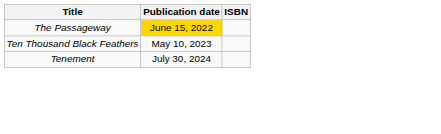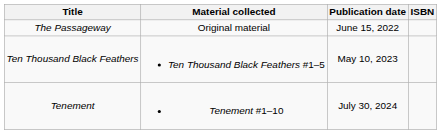+ column: Material collected | Original material | Ten Thousand Black Feathers #1–5 | Tenement #1–10
The Passageway | Publication date: gold background -> no background
